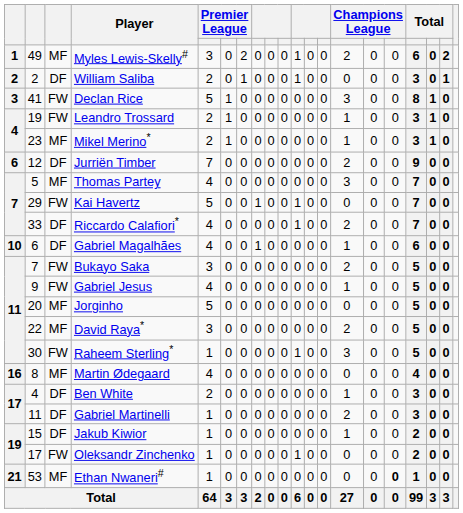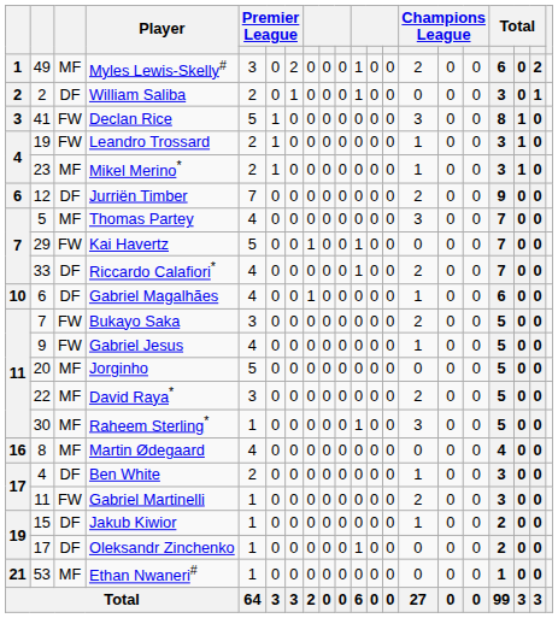Raheem Sterling* | column 3: FW -> MF
Gabriel Martinelli | column 3: DF -> FW
Oleksandr Zinchenko | column 3: FW -> DF
Ethan Nwaneri# | column 16: bold -> normal
